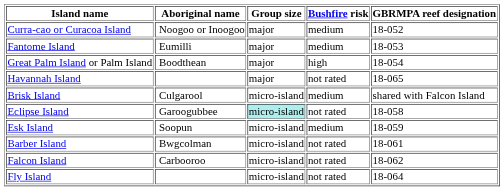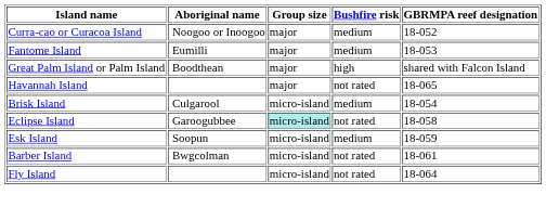Great Palm Island or Palm Island | GBRMPA reef designation: 18-054 -> shared with Falcon Island
Brisk Island | GBRMPA reef designation: shared with Falcon Island -> 18-054
- row: Falcon Island | Carbooroo | micro-island | not rated | 18-062
